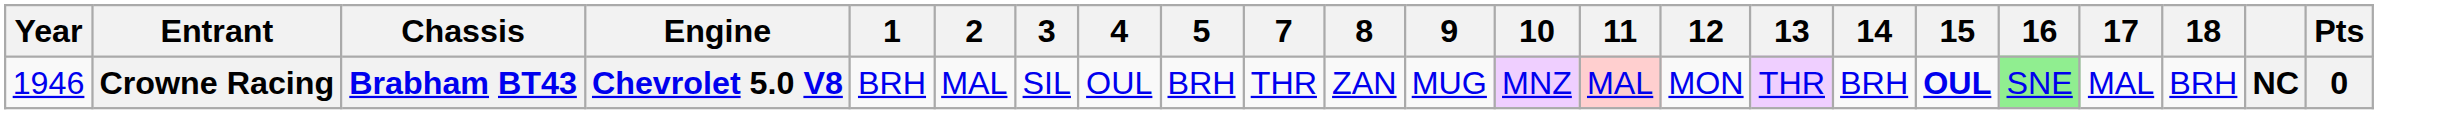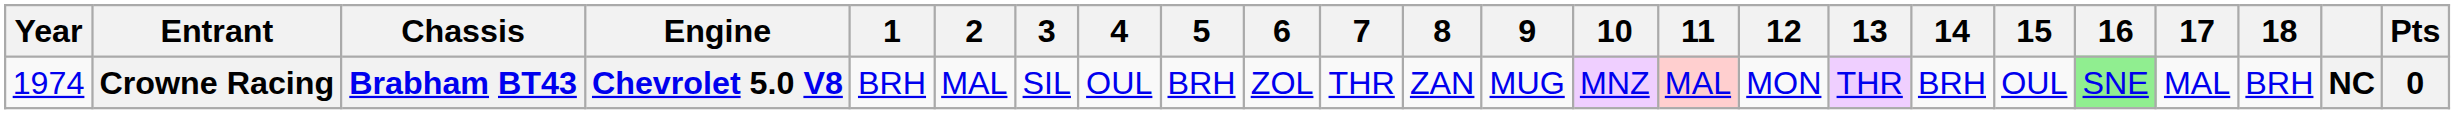+ column: 6 | ZOL
Crowne Racing | Year: 1946 -> 1974
Crowne Racing | 15: bold -> normal
